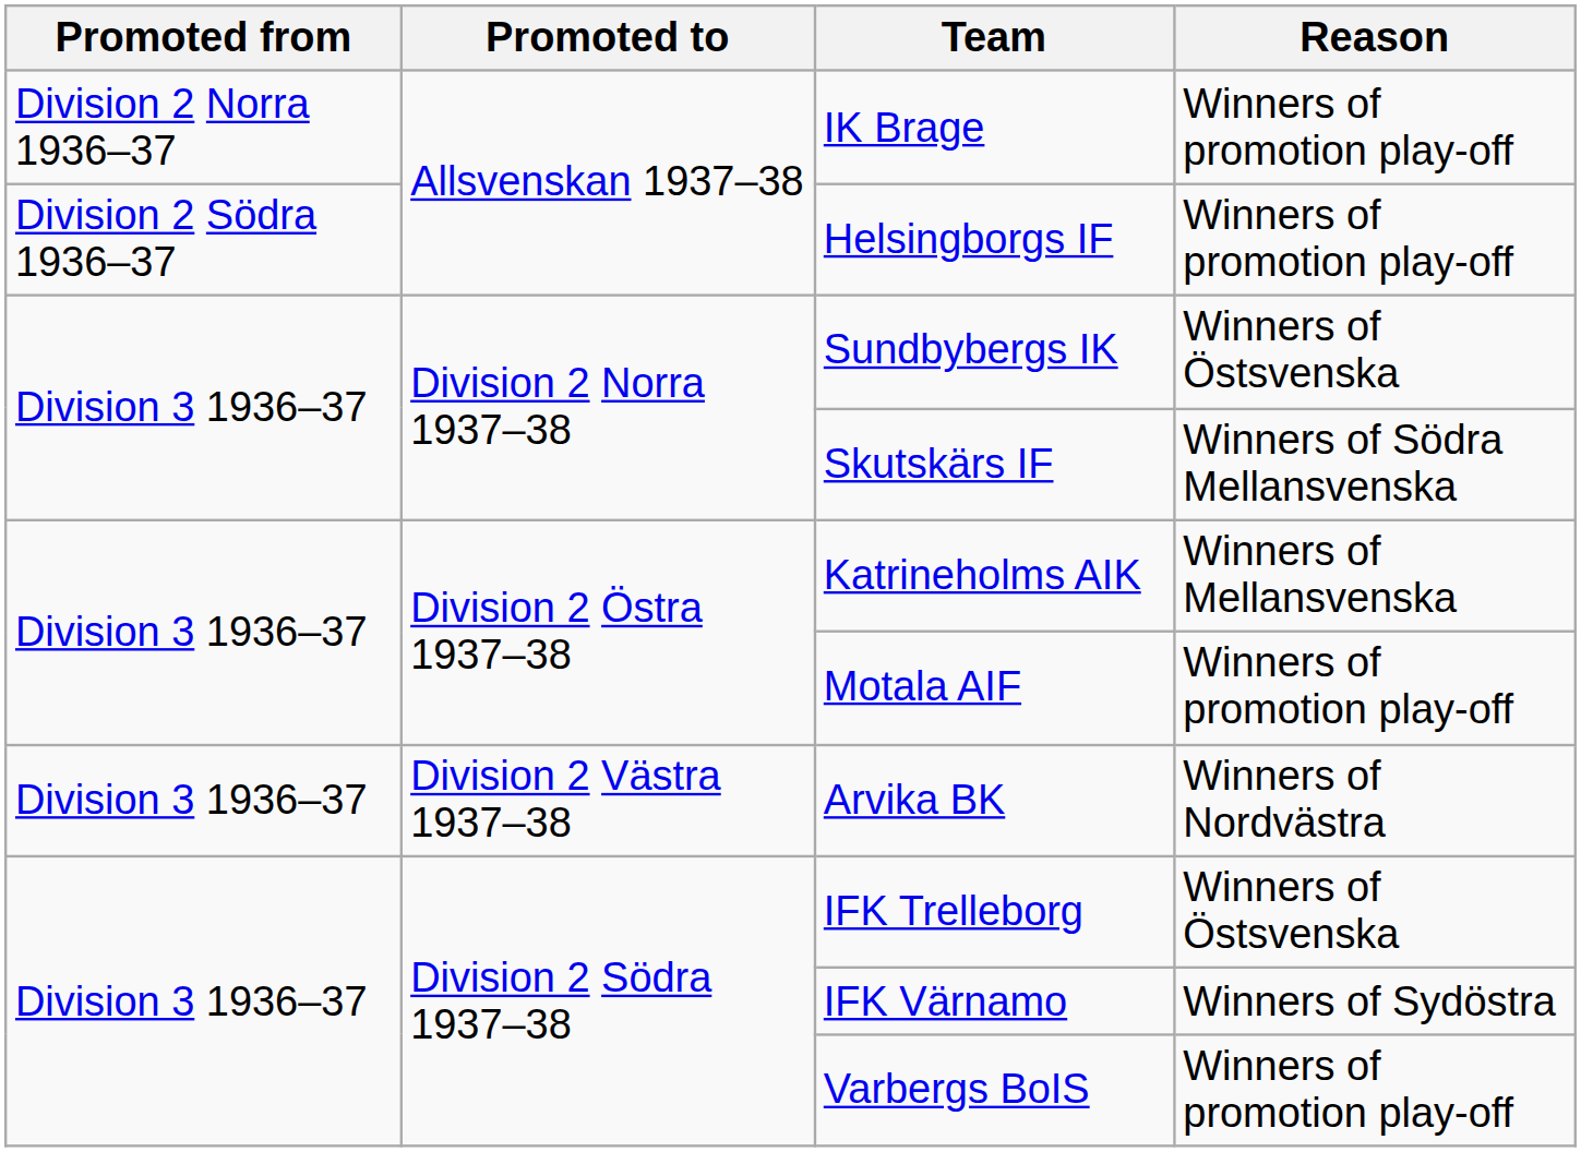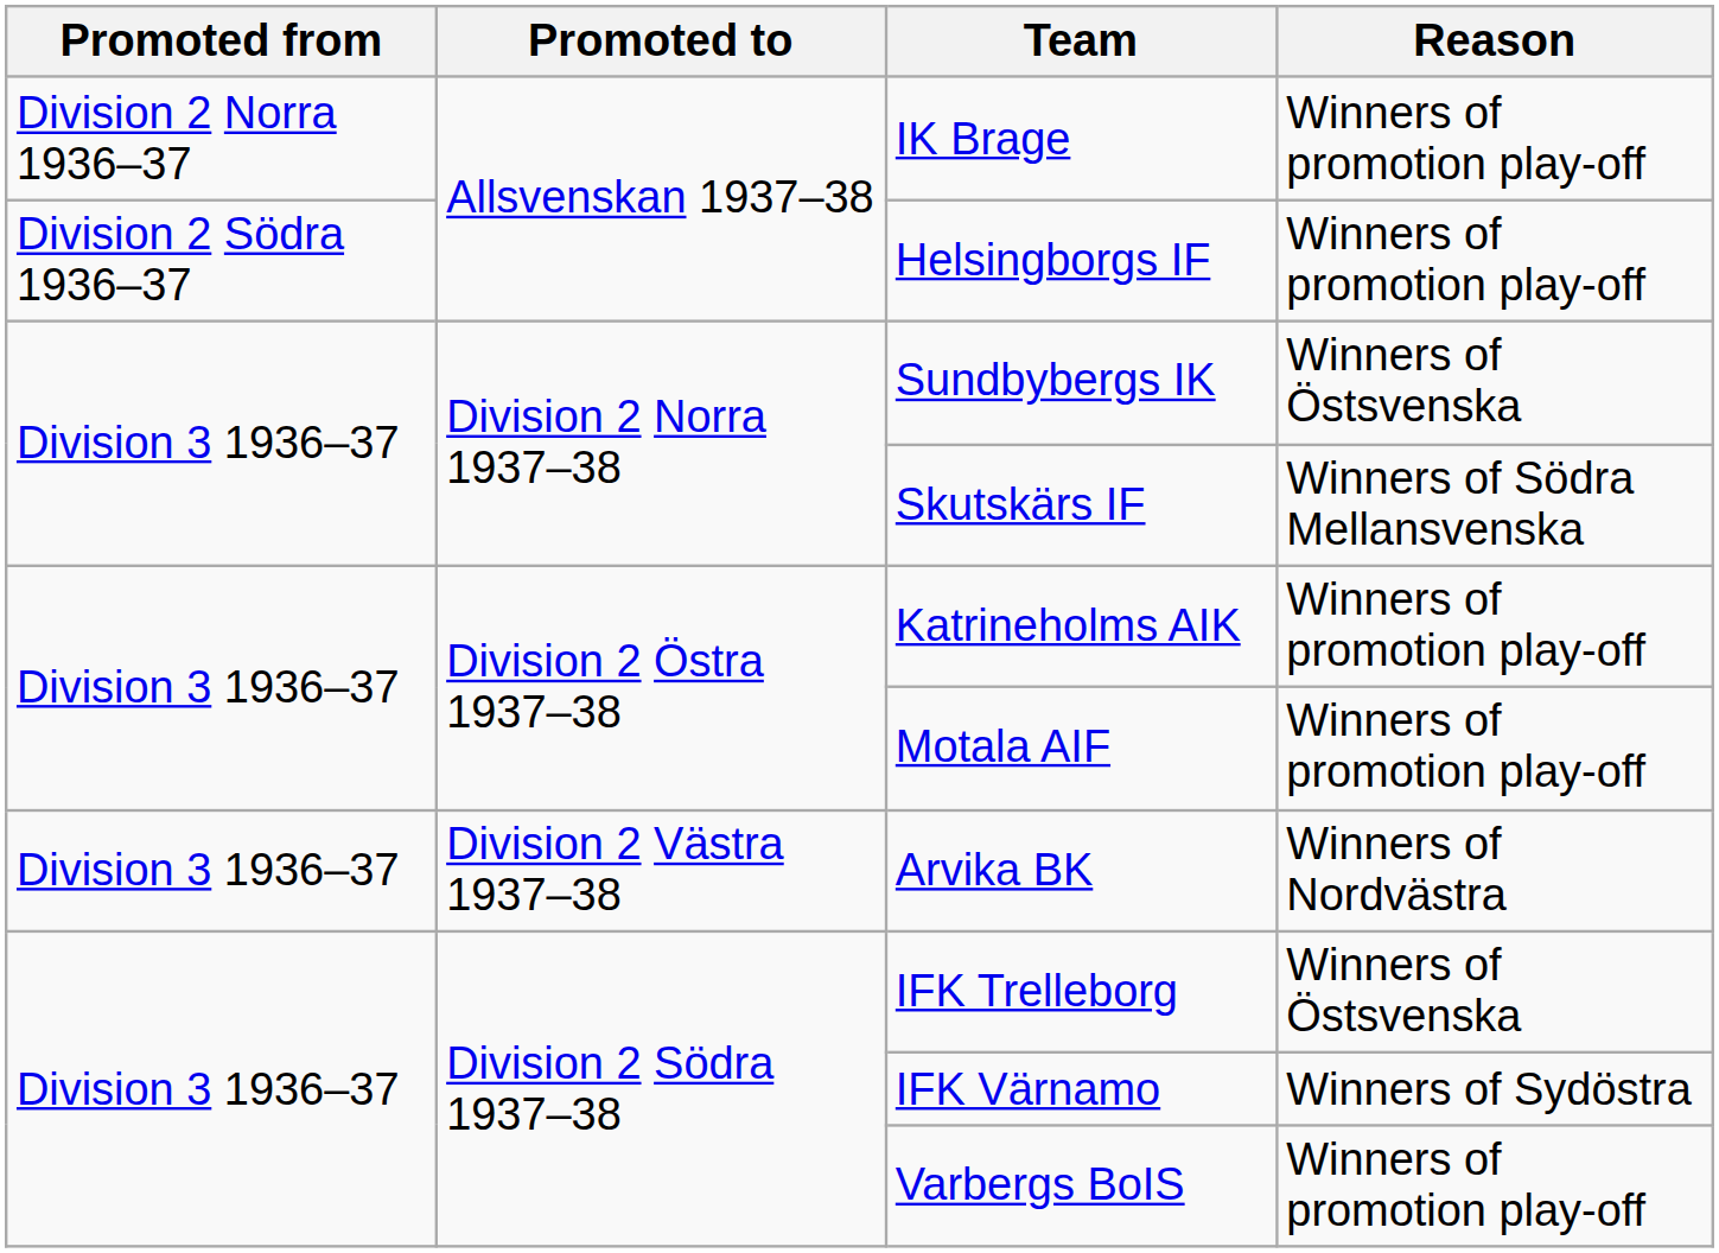Katrineholms AIK | Reason: Winners of Mellansvenska -> Winners of promotion play-off
